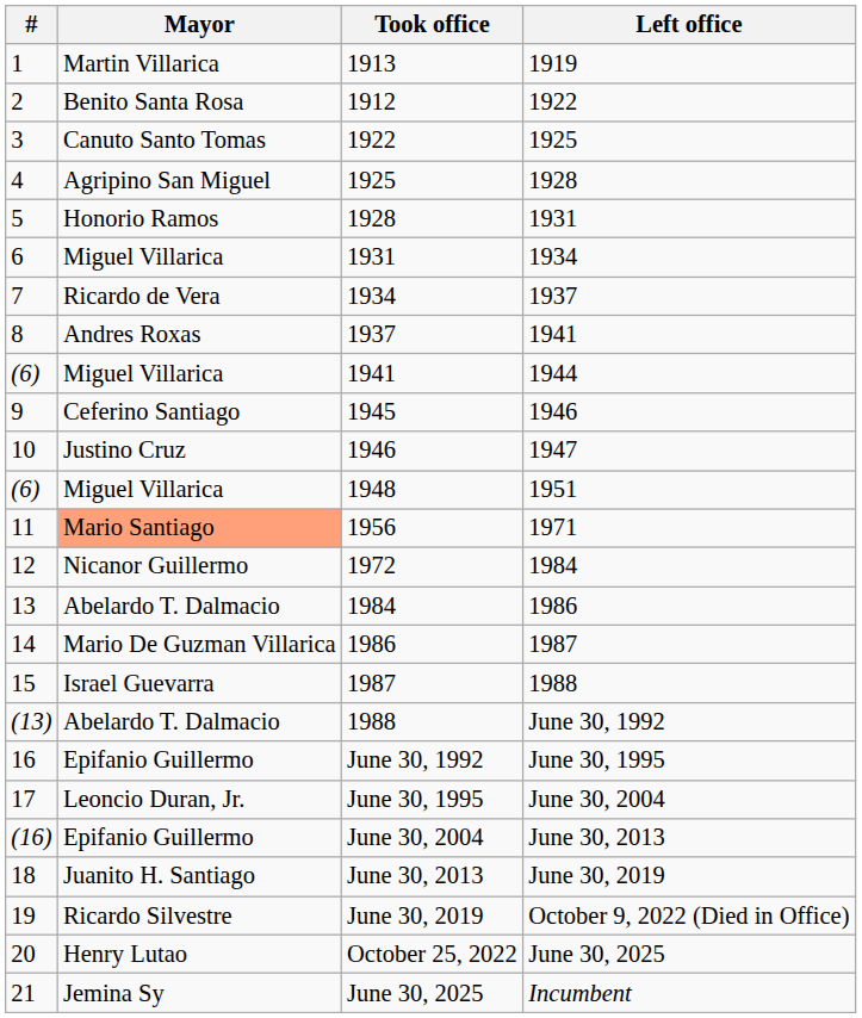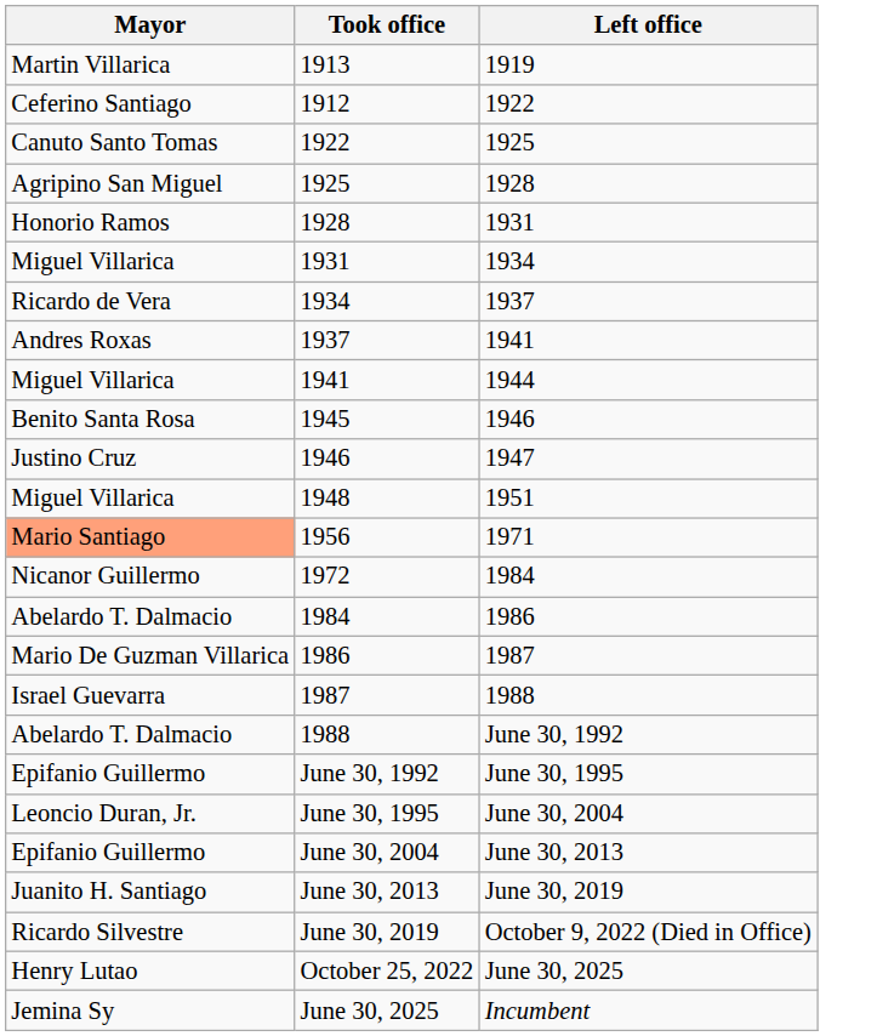- column: # | 1 | 2 | 3 | 4 | 5 | 6 | 7 | 8 | (6) | 9 | 10 | (6) | 11 | 12 | 13 | 14 | 15 | (13) | 16 | 17 | (16) | 18 | 19 | 20 | 21
1912 | Mayor: Benito Santa Rosa -> Ceferino Santiago
1945 | Mayor: Ceferino Santiago -> Benito Santa Rosa
